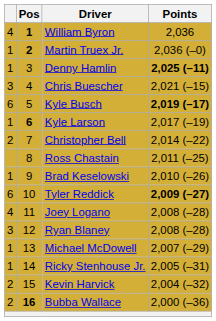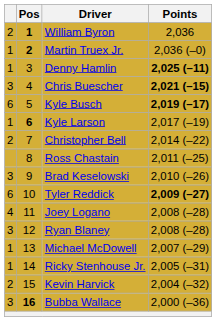William Byron | column 1: 4 -> 2
Chris Buescher | Points: normal -> bold
Brad Keselowski | column 1: 1 -> 3
Bubba Wallace | column 1: 2 -> 3
